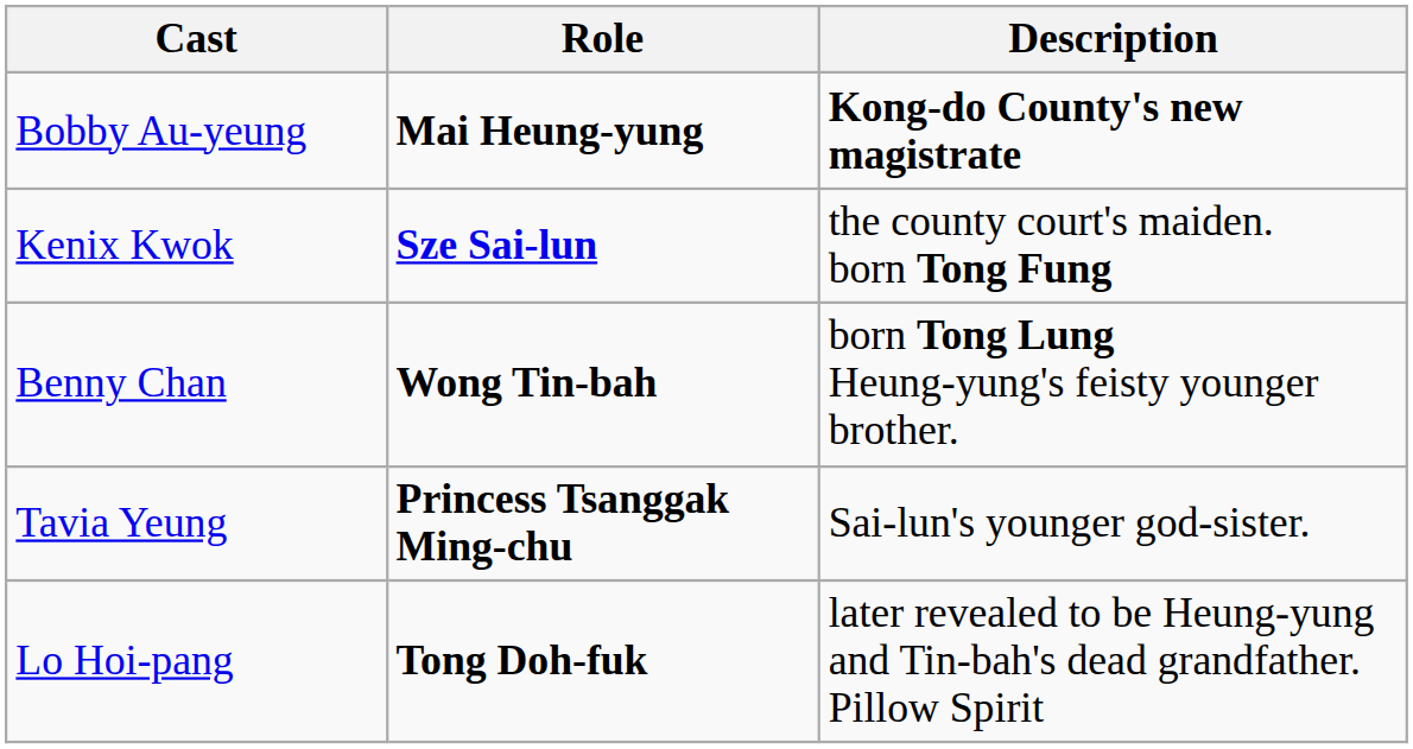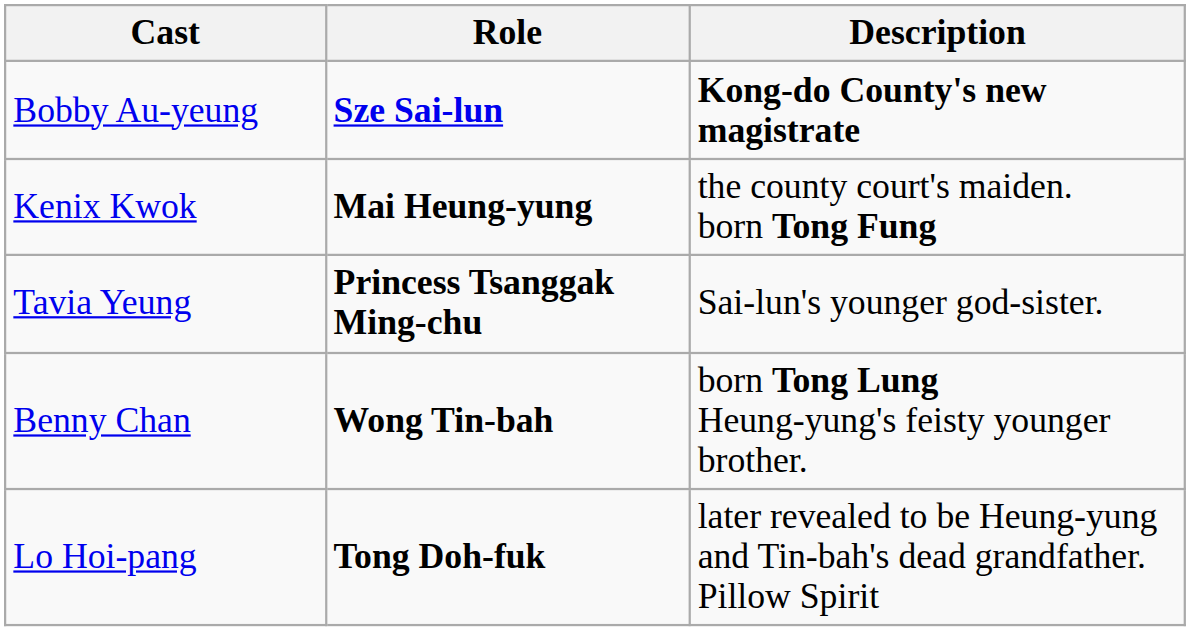Bobby Au-yeung | Role: Mai Heung-yung -> Sze Sai-lun
Kenix Kwok | Role: Sze Sai-lun -> Mai Heung-yung
rows swapped: Benny Chan <-> Tavia Yeung
